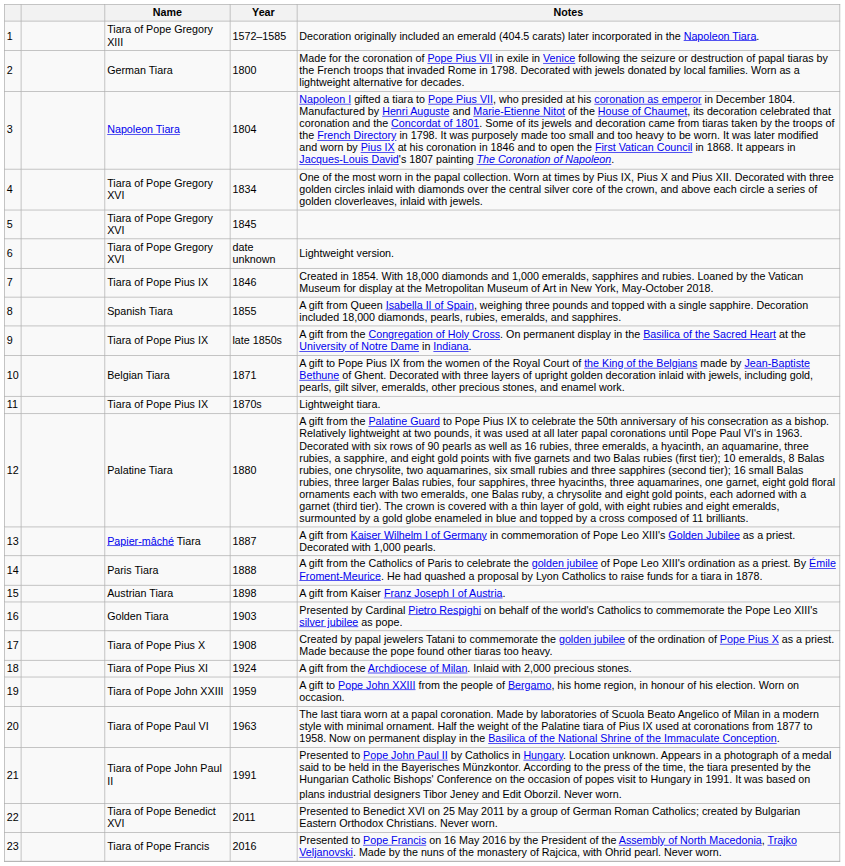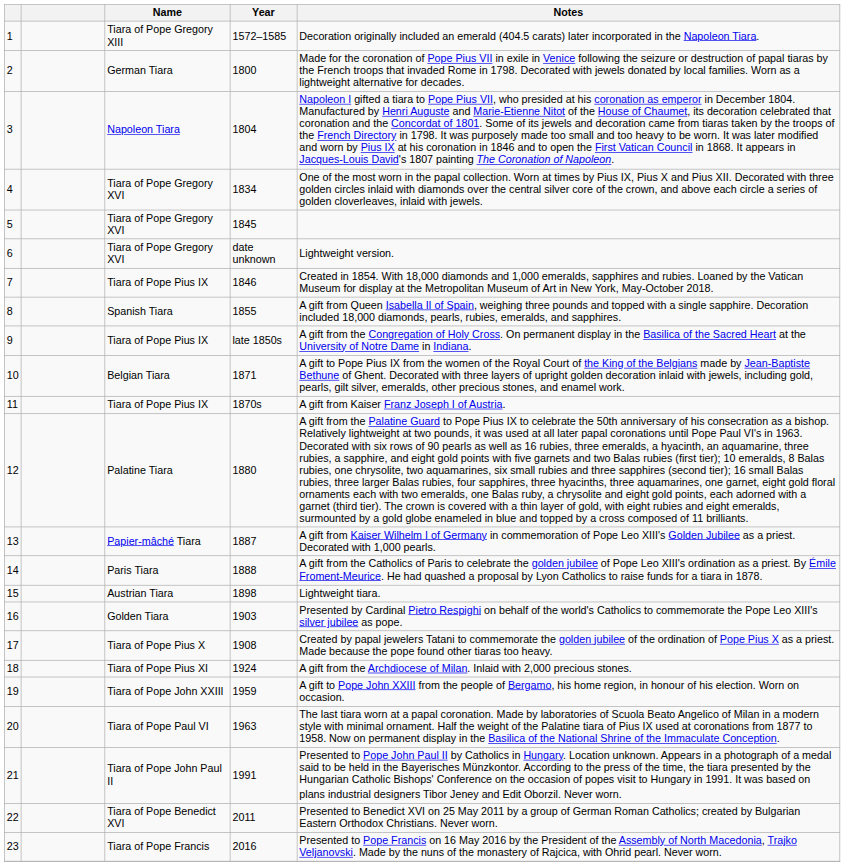11 | Notes: Lightweight tiara. -> A gift from Kaiser Franz Joseph I of Austria.
15 | Notes: A gift from Kaiser Franz Joseph I of Austria. -> Lightweight tiara.
